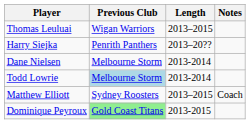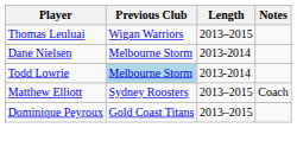- row: Harry Siejka | Penrith Panthers | 2013–20??
Dominique Peyroux | Previous Club: lightgreen background -> no background
Dominique Peyroux | Length: 2013-2015 -> 2013–2015
